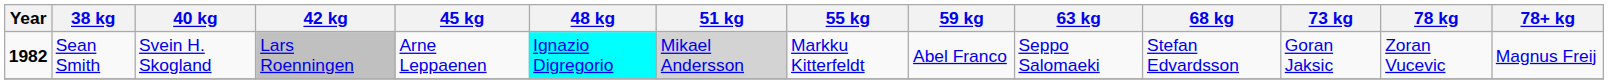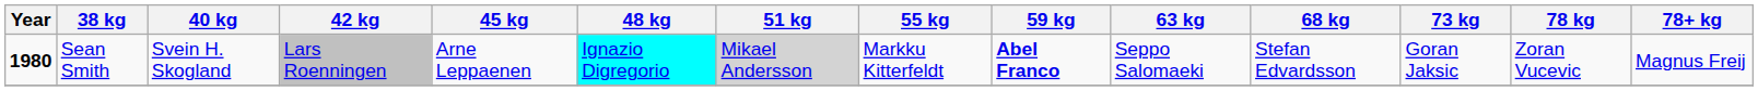Sean Smith | Year: 1982 -> 1980
Sean Smith | 59 kg: normal -> bold
